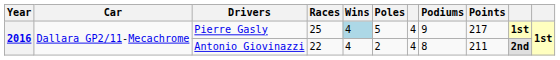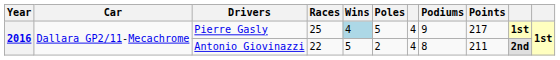Antonio Giovinazzi | Wins: 4 -> 5
